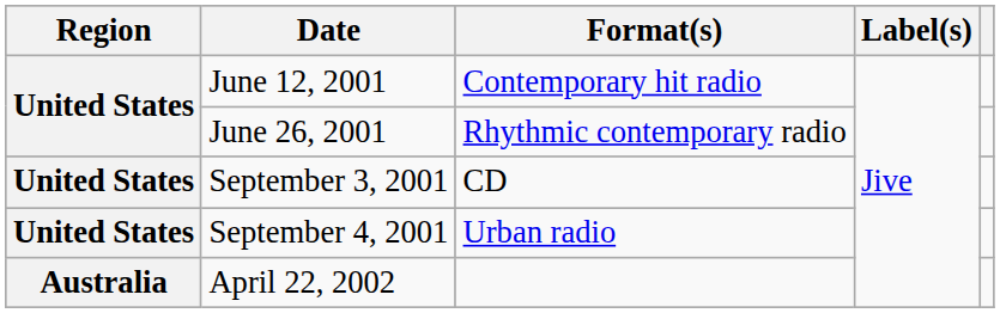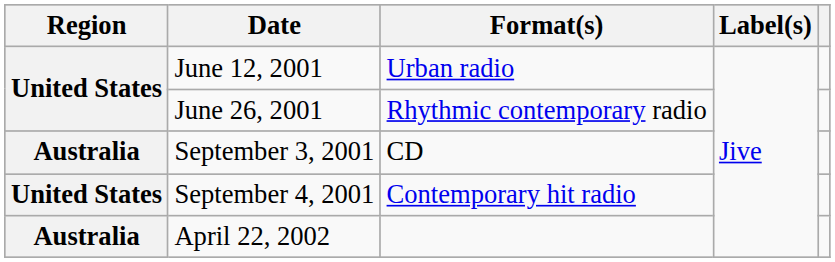June 12, 2001 | Format(s): Contemporary hit radio -> Urban radio
September 3, 2001 | Region: United States -> Australia
September 4, 2001 | Format(s): Urban radio -> Contemporary hit radio
